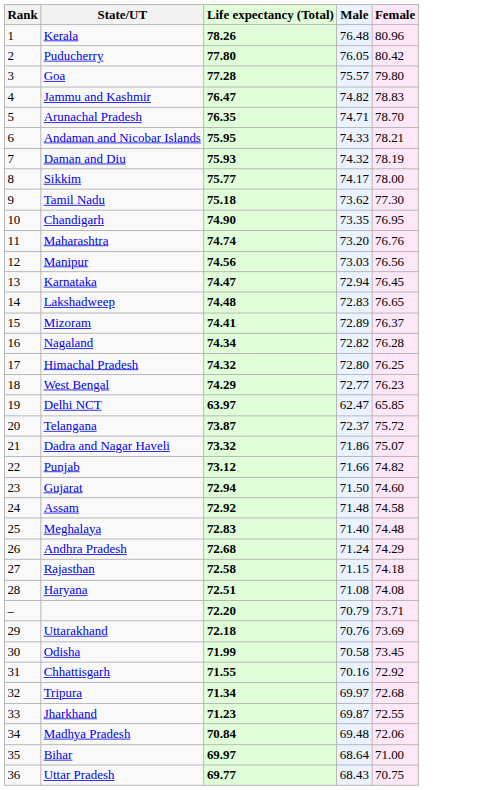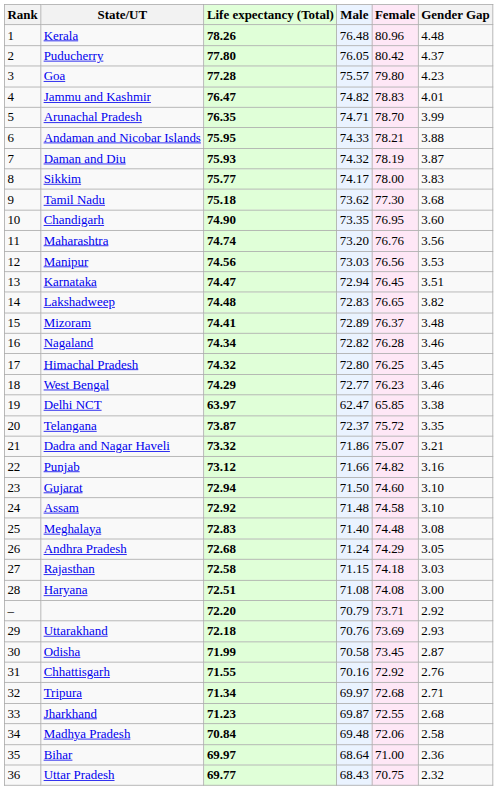+ column: Gender Gap | 4.48 | 4.37 | 4.23 | 4.01 | 3.99 | 3.88 | 3.87 | 3.83 | 3.68 | 3.60 | 3.56 | 3.53 | 3.51 | 3.82 | 3.48 | 3.46 | 3.45 | 3.46 | 3.38 | 3.35 | 3.21 | 3.16 | 3.10 | 3.10 | 3.08 | 3.05 | 3.03 | 3.00 | 2.92 | 2.93 | 2.87 | 2.76 | 2.71 | 2.68 | 2.58 | 2.36 | 2.32
